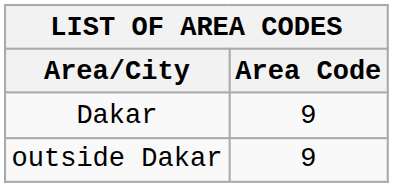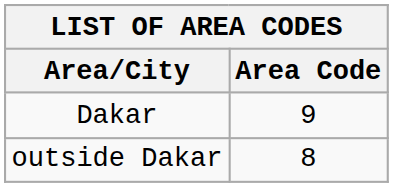outside Dakar | Area Code: 9 -> 8
